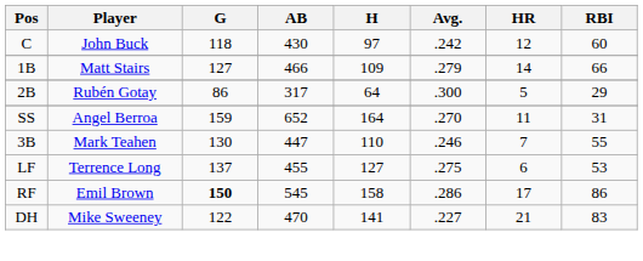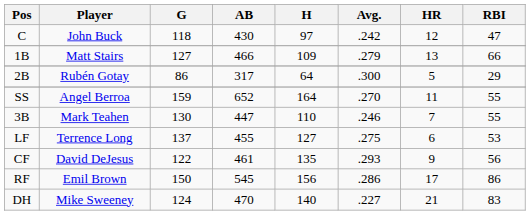C | RBI: 60 -> 47
1B | HR: 14 -> 13
SS | RBI: 31 -> 55
+ row: CF | David DeJesus | 122 | 461 | 135 | .293 | 9 | 56
RF | G: bold -> normal
RF | H: 158 -> 156
DH | G: 122 -> 124
DH | H: 141 -> 140
